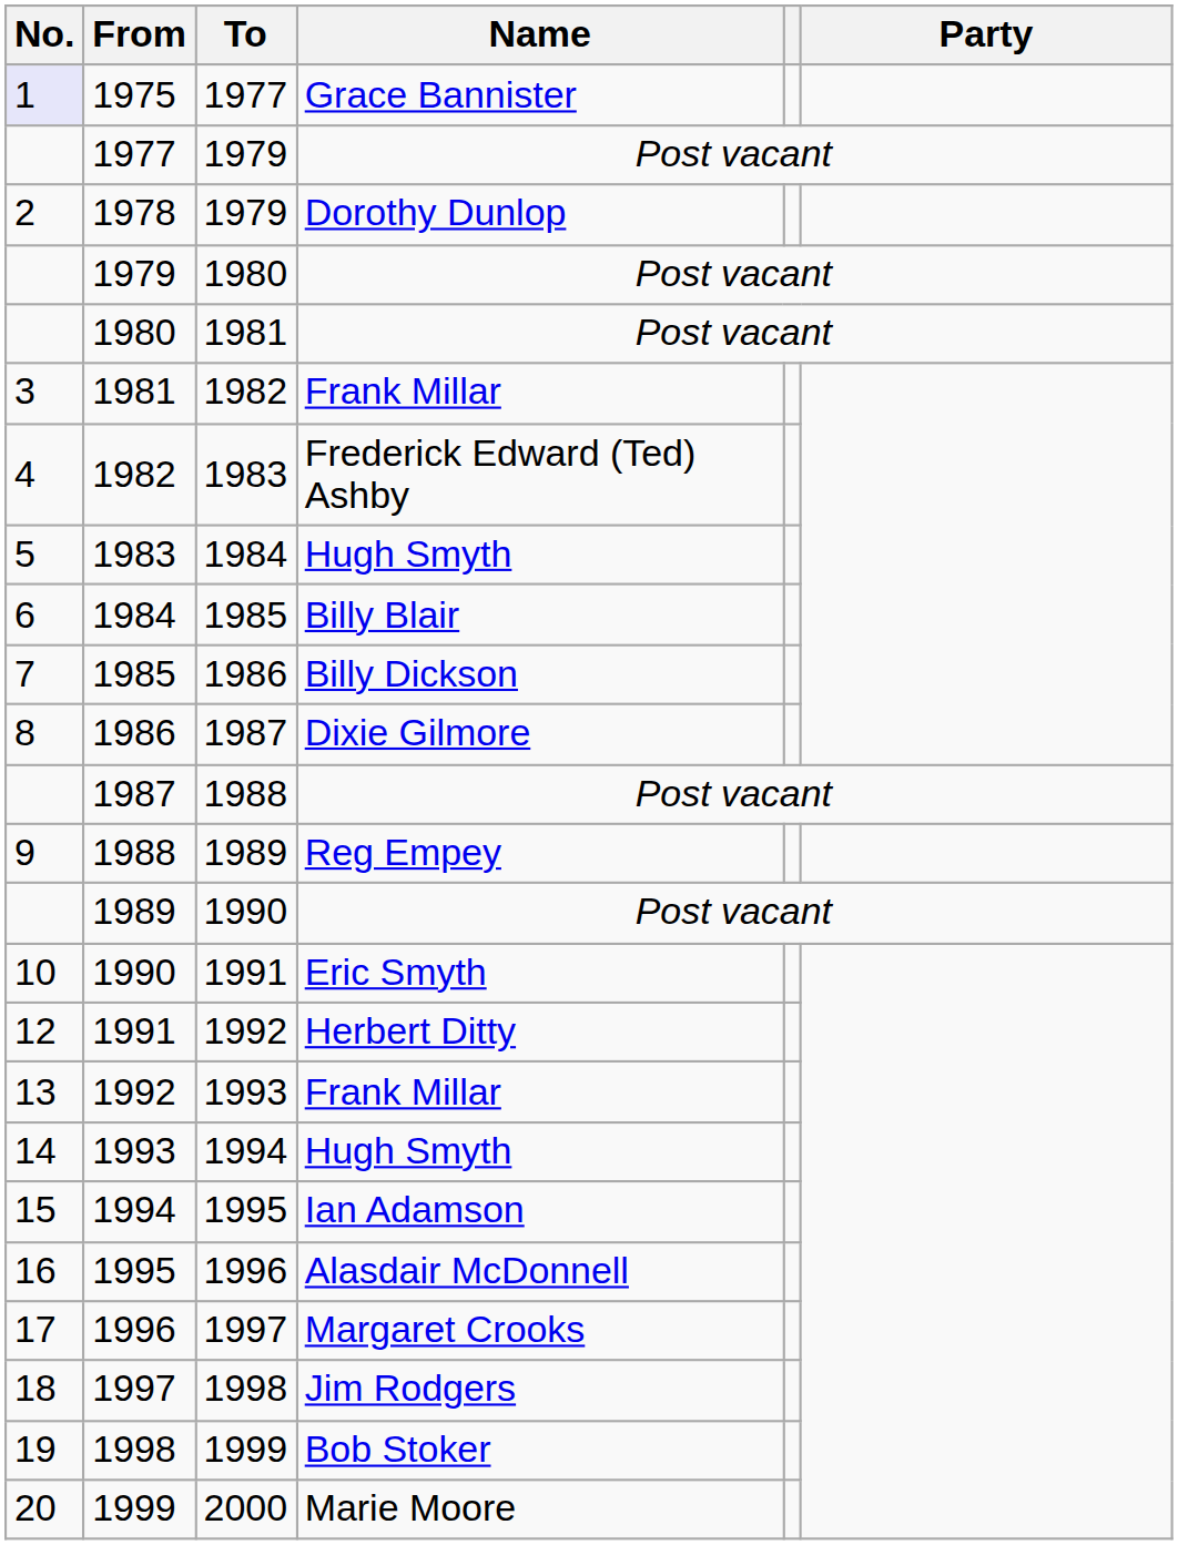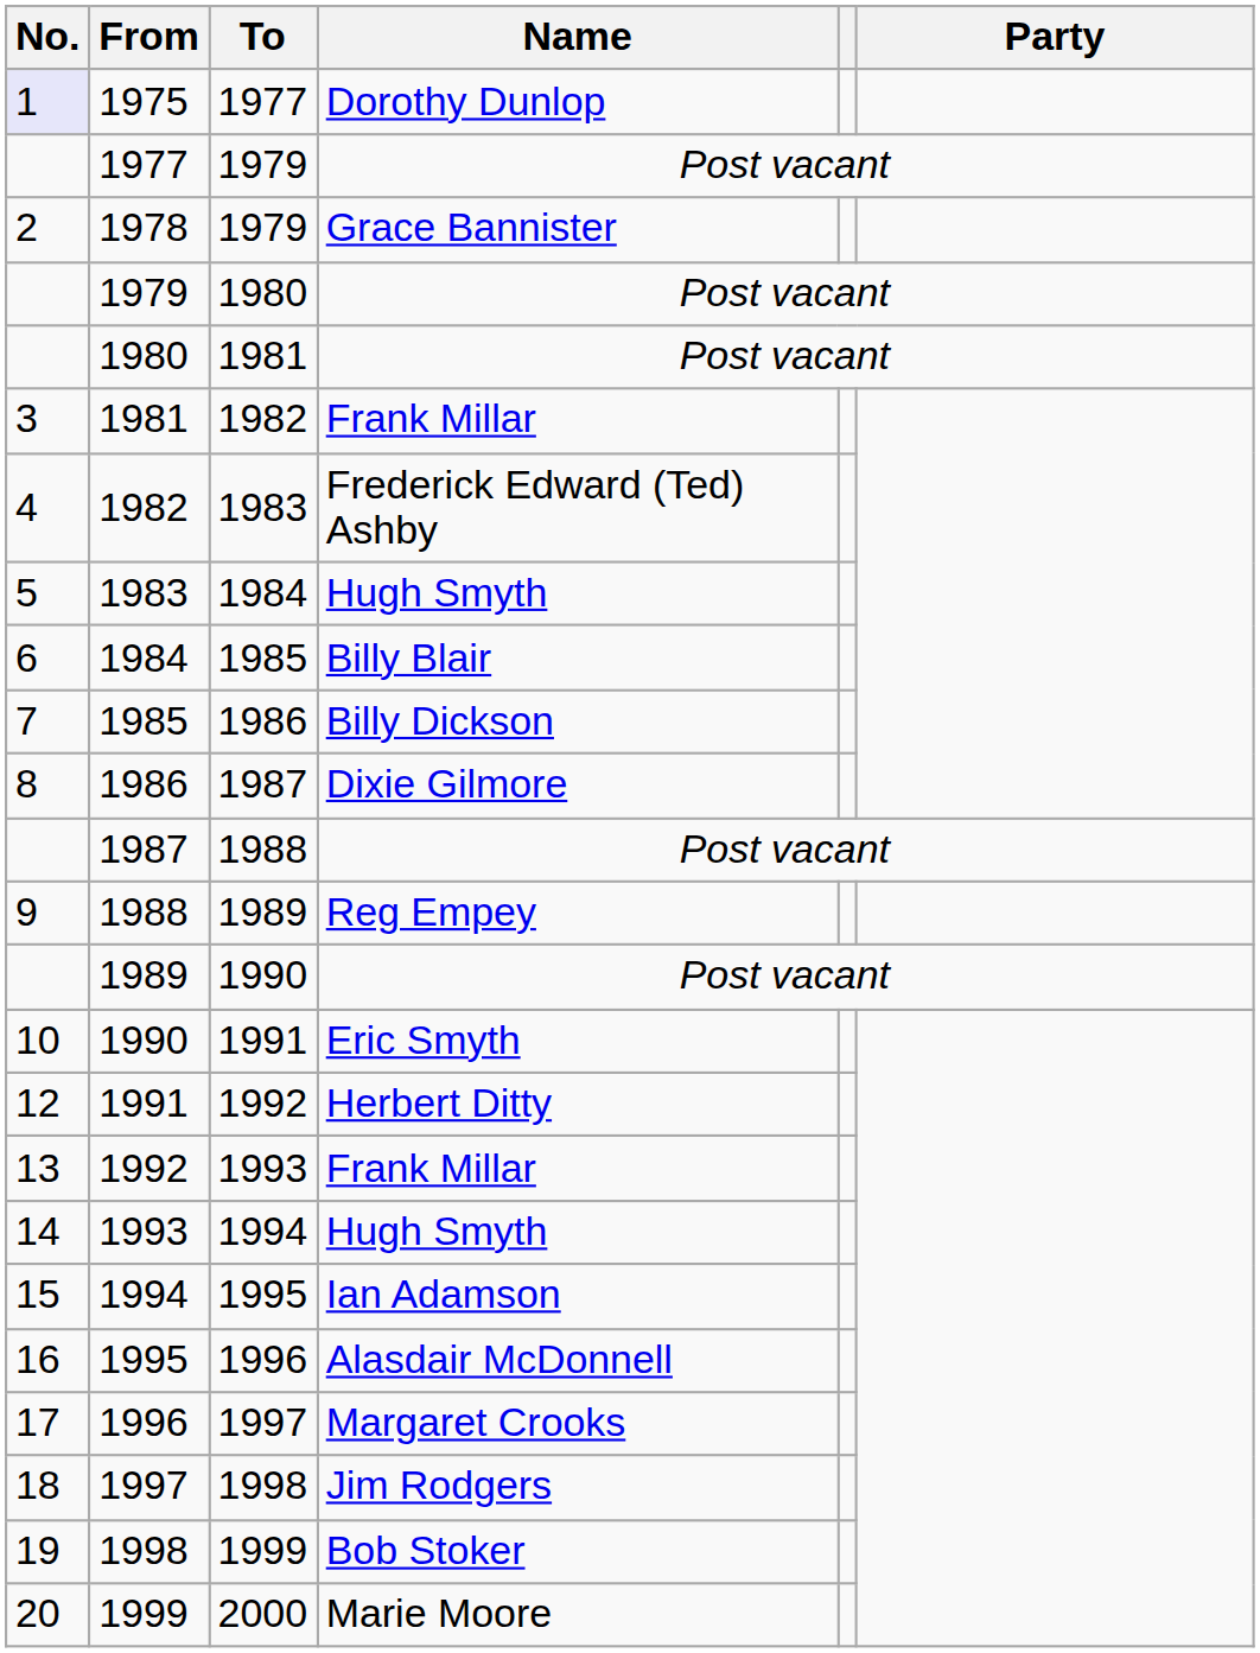1975 | Name: Grace Bannister -> Dorothy Dunlop
1978 | Name: Dorothy Dunlop -> Grace Bannister
